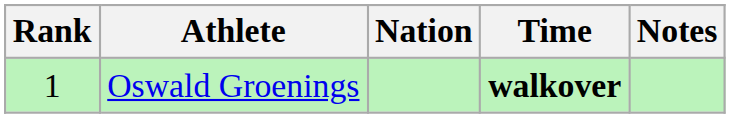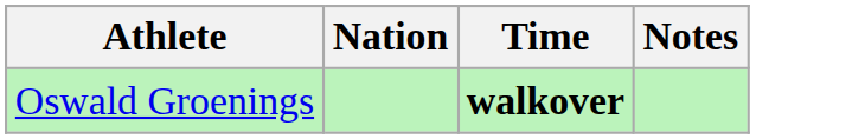- column: Rank | 1
